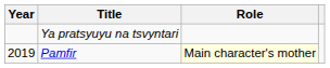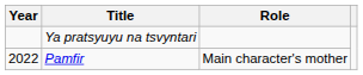Pamfir | Year: 2019 -> 2022
Pamfir | Role: lightyellow background -> no background
